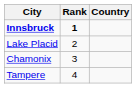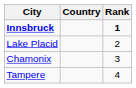columns swapped: Country <-> Rank
